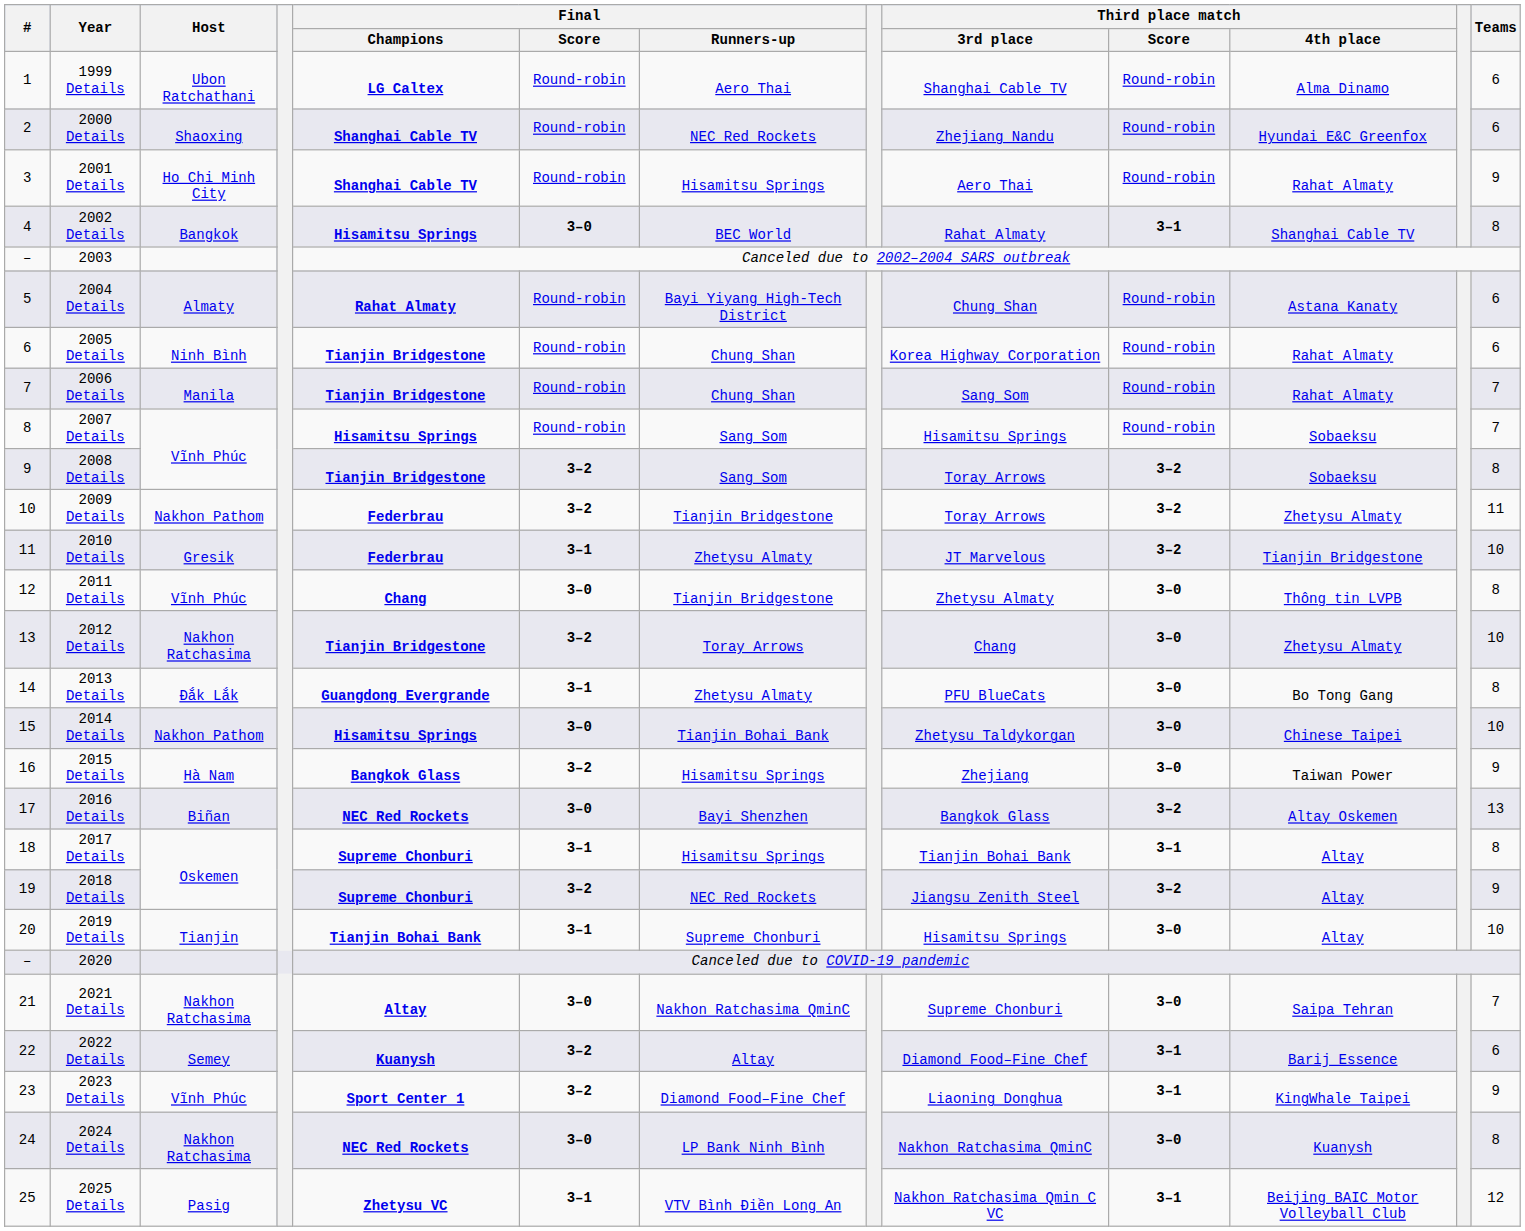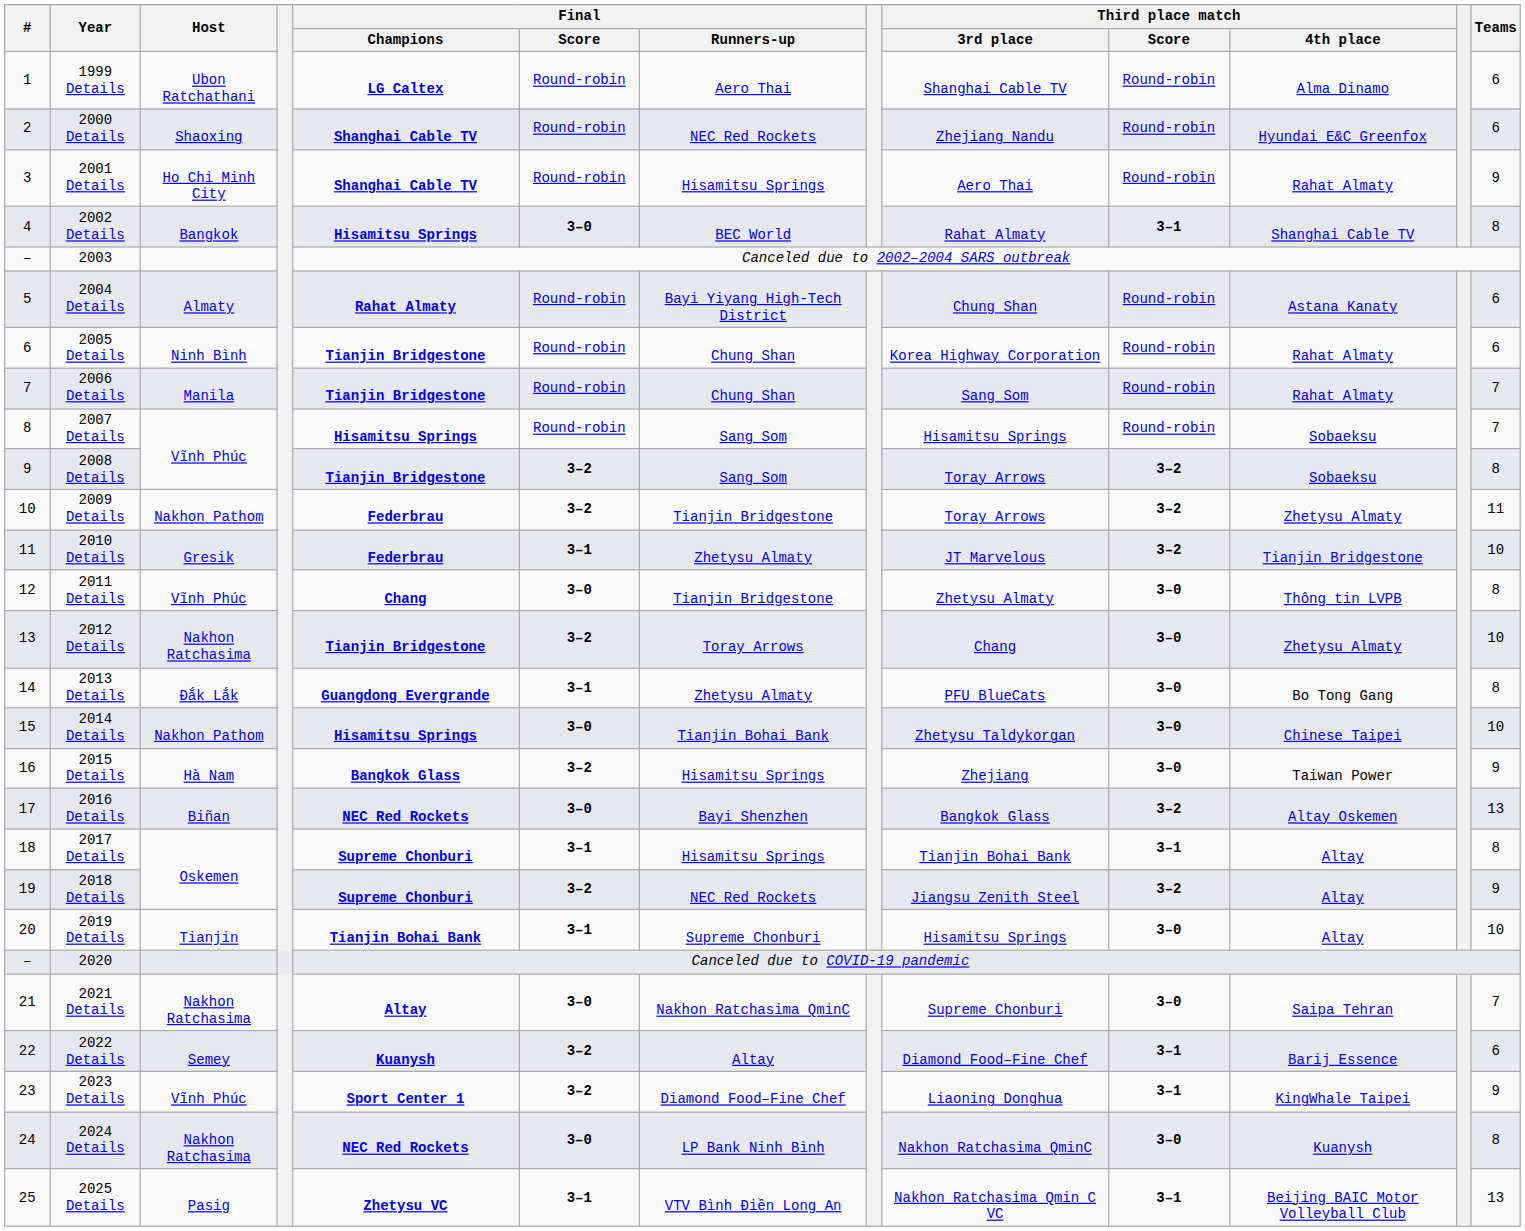2025 Details | Teams: 12 -> 13
